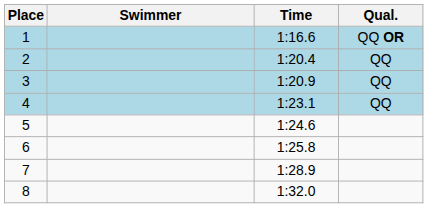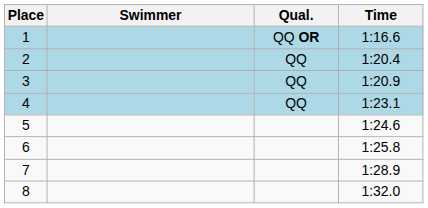columns swapped: Time <-> Qual.
